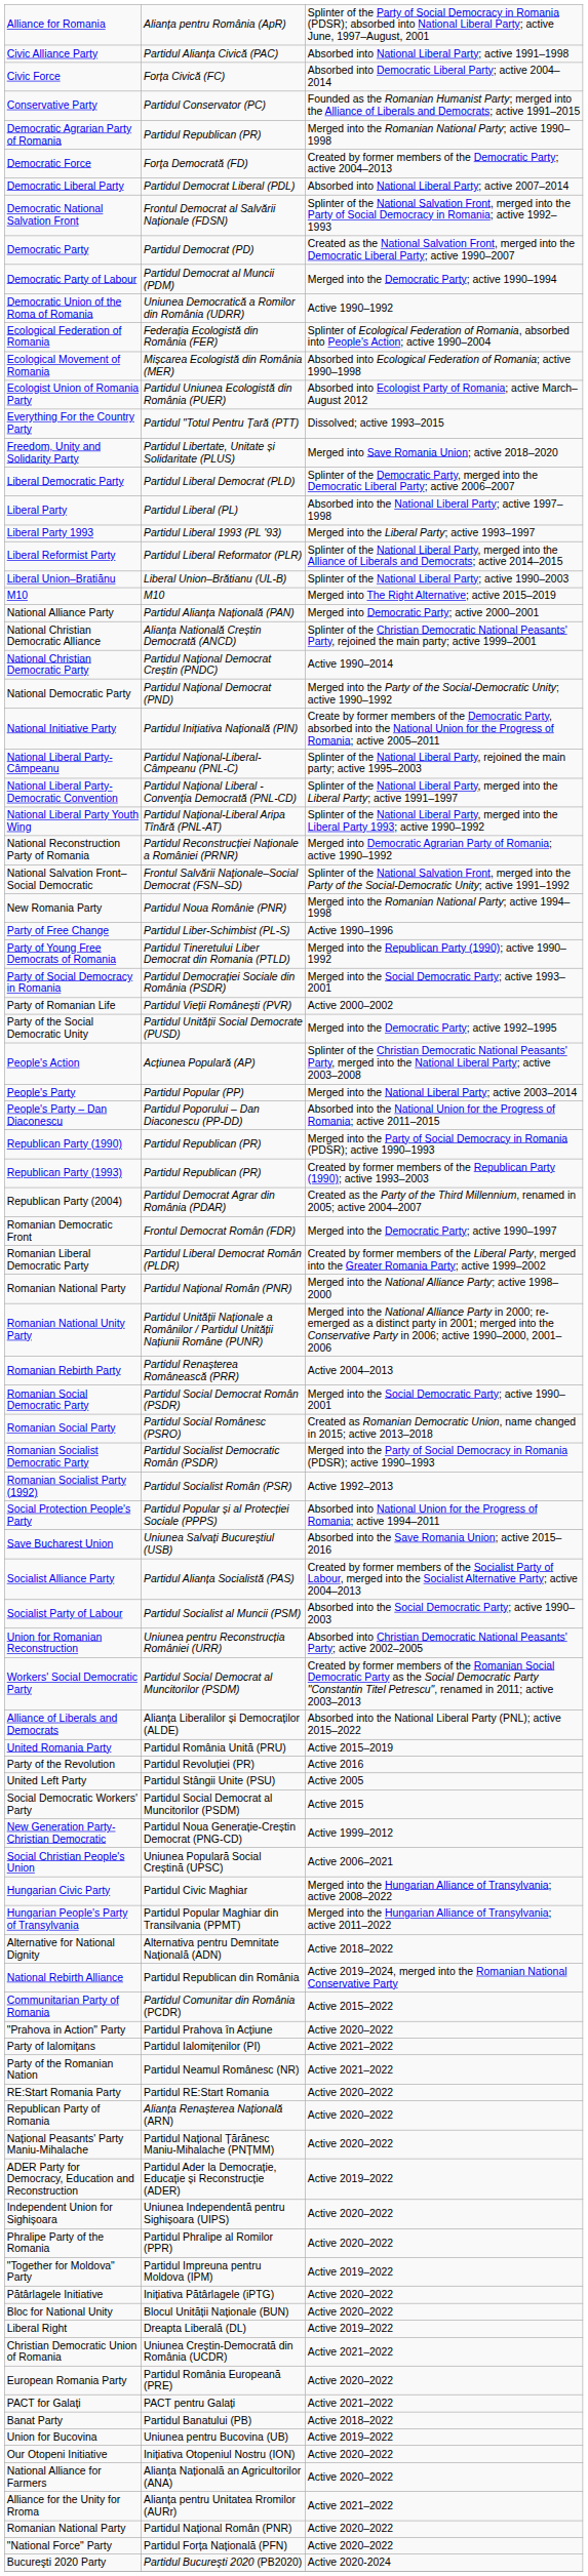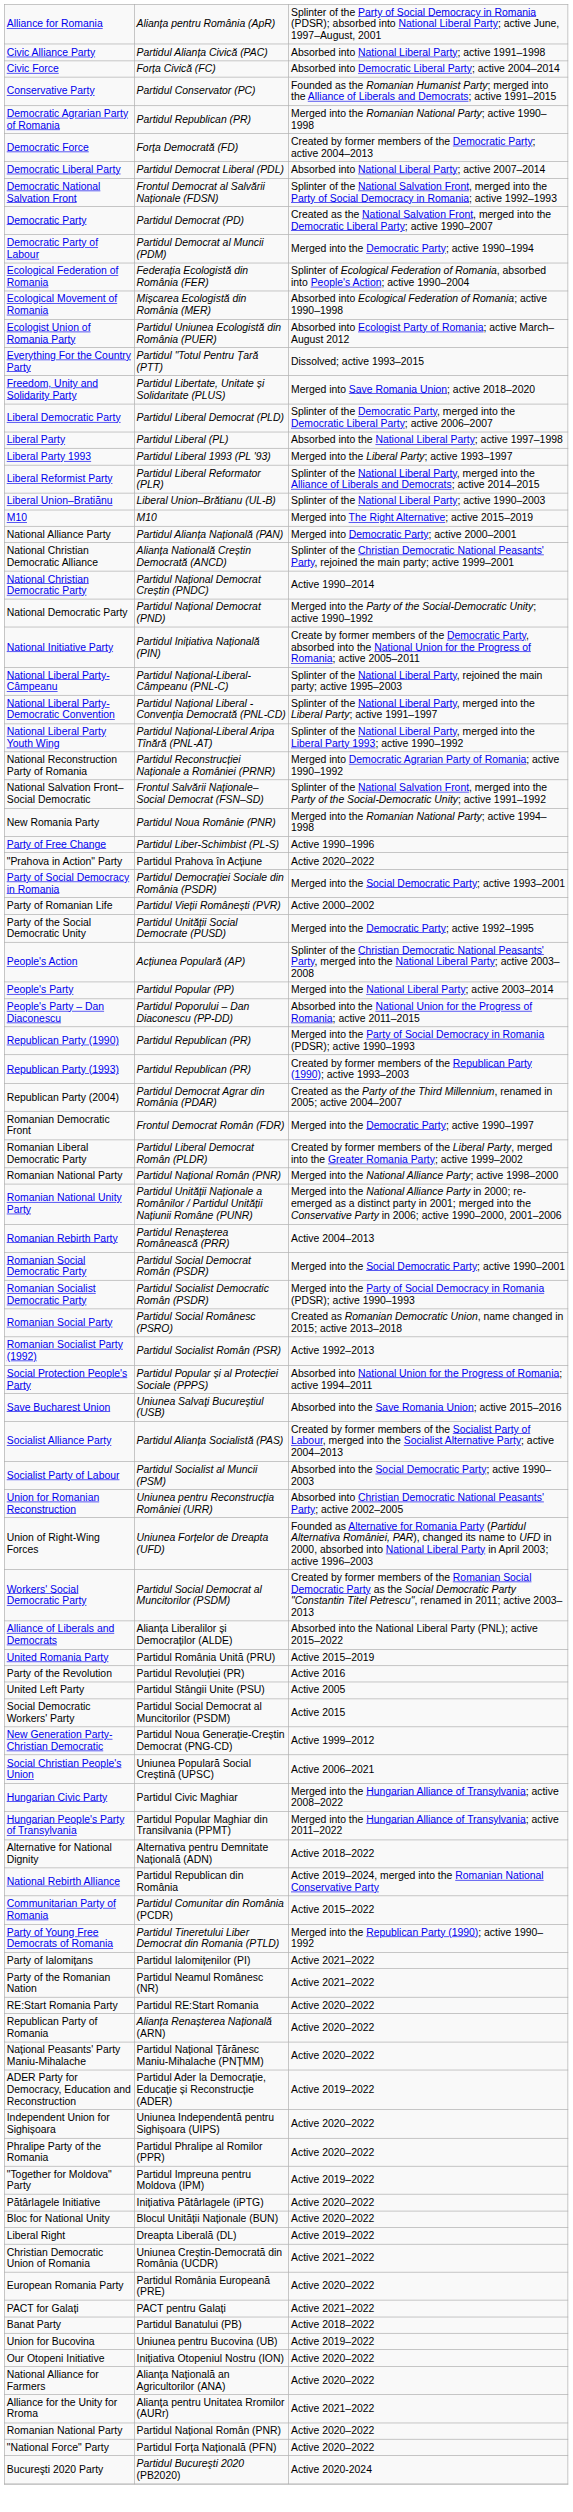- row: Democratic Union of the Roma of Romania | Uniunea Democratică a Romilor din România (UDRR) | Active 1990–1992
rows swapped: Party of Young Free Democrats of Romania <-> "Prahova in Action" Party
rows swapped: Romanian Social Party <-> Romanian Socialist Democratic Party
+ row: Union of Right-Wing Forces | Uniunea Forțelor de Dreapta (UFD) | Founded as Alternative for Romania Party (Partidul Alternativa României, PAR), changed its name to UFD in 2000, absorbed into National Liberal Party in April 2003; active 1996–2003
